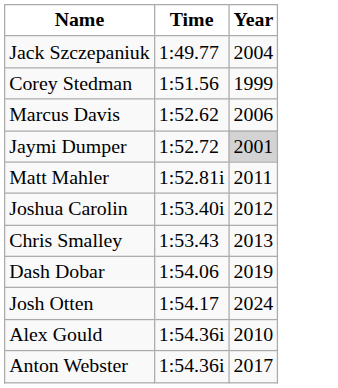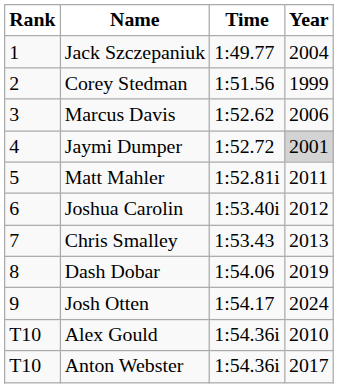+ column: Rank | 1 | 2 | 3 | 4 | 5 | 6 | 7 | 8 | 9 | T10 | T10
